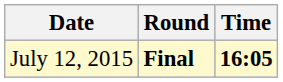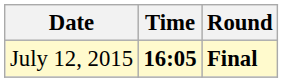columns swapped: Time <-> Round
